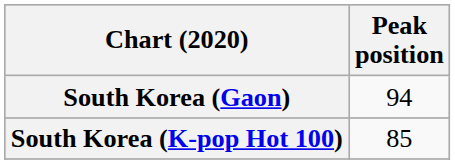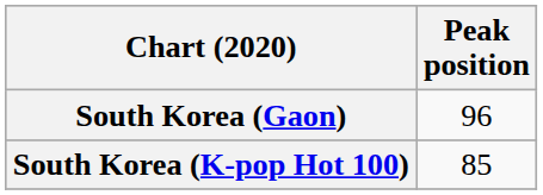South Korea (Gaon) | Peak position: 94 -> 96
